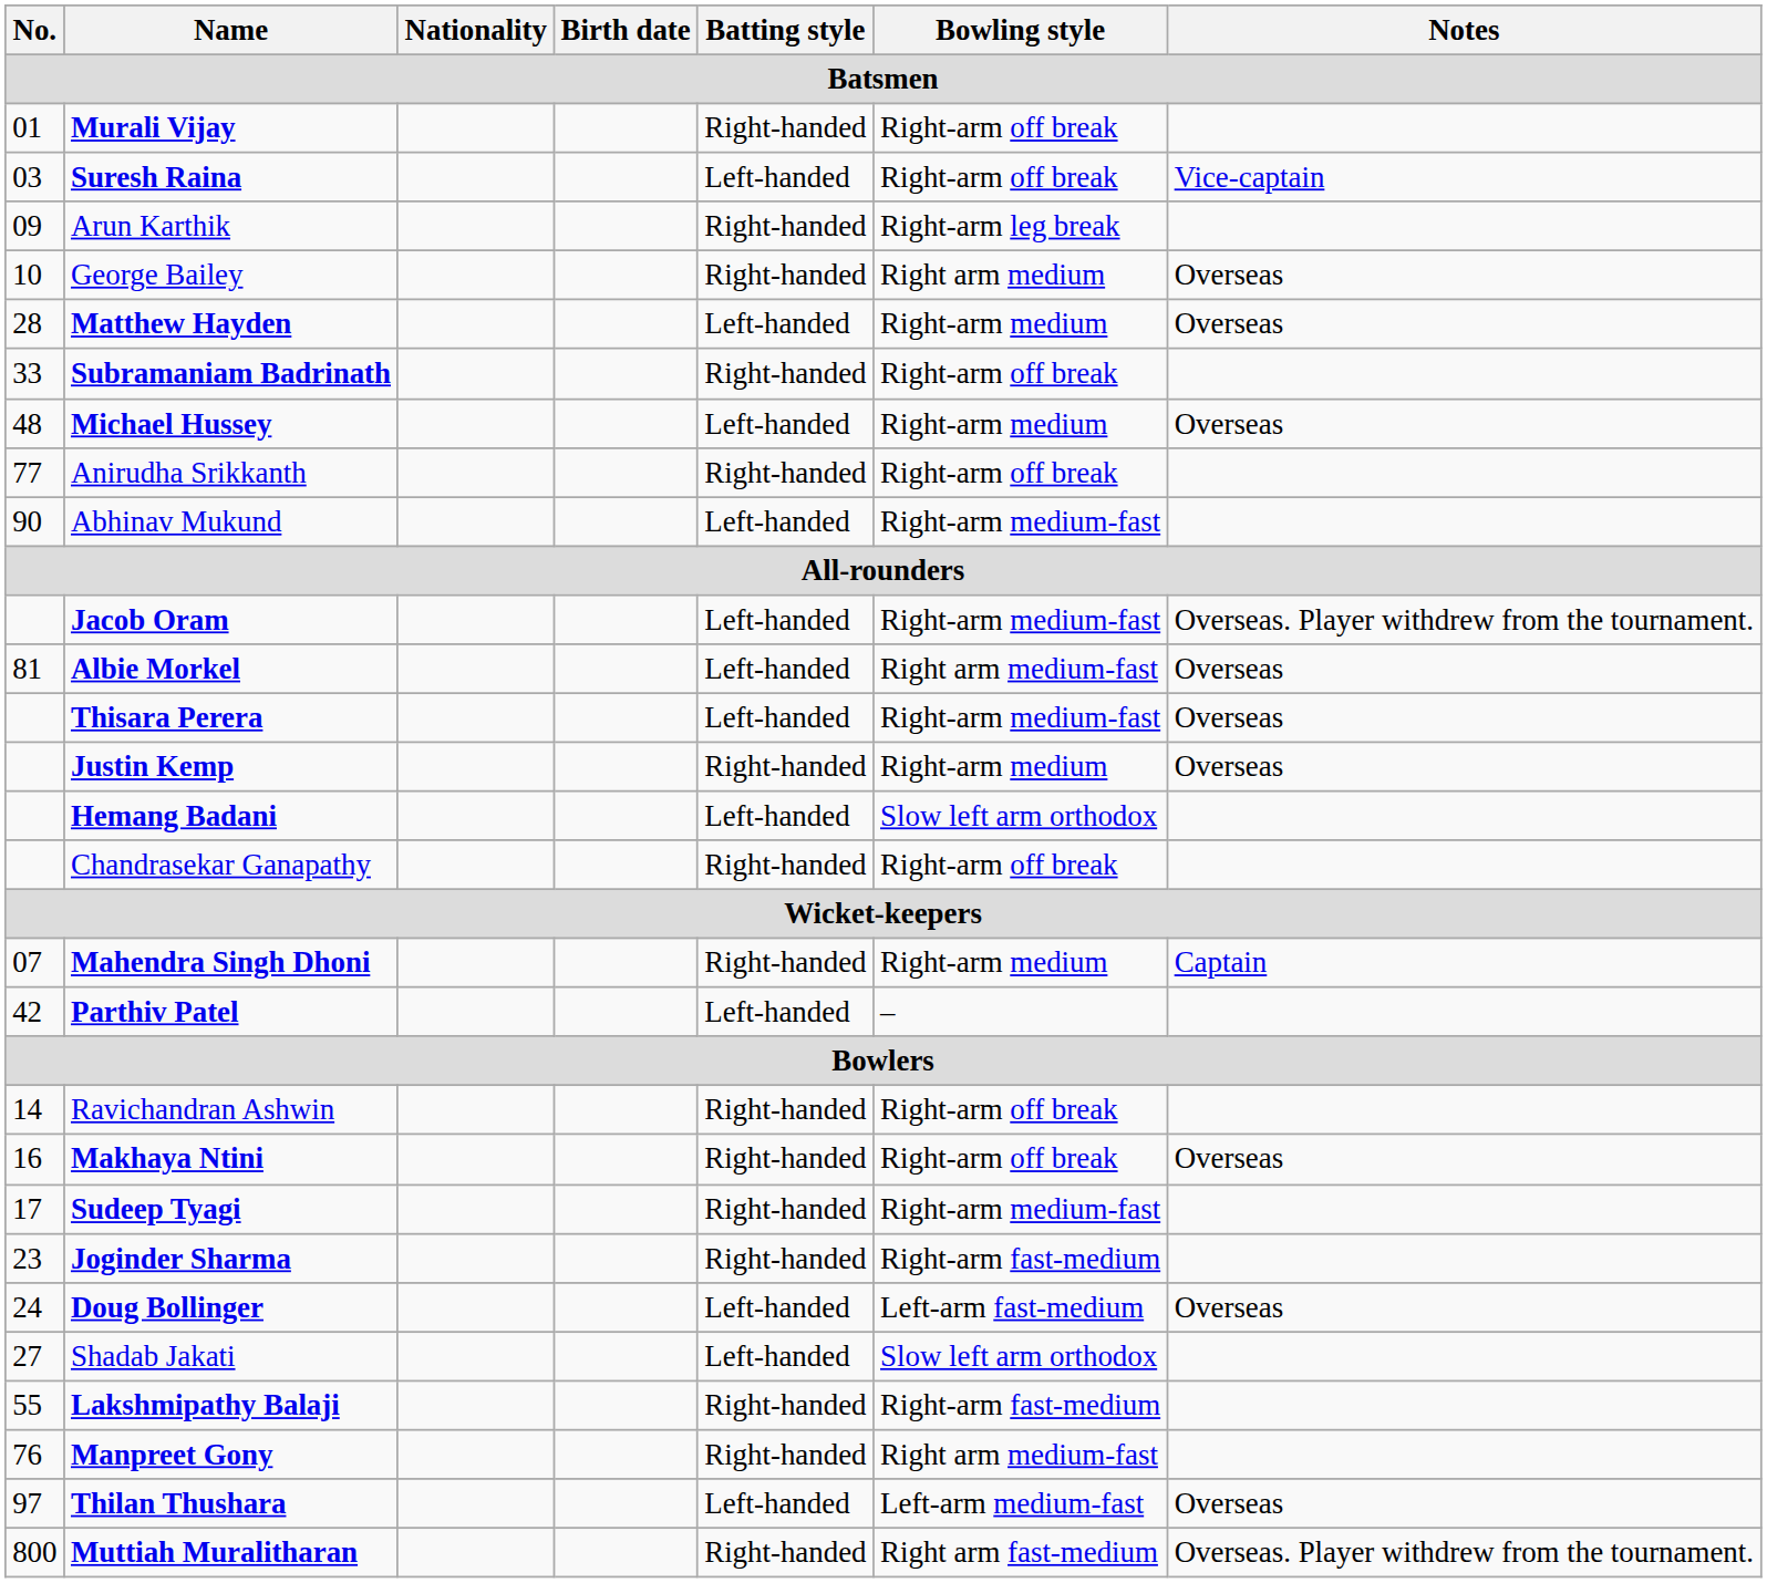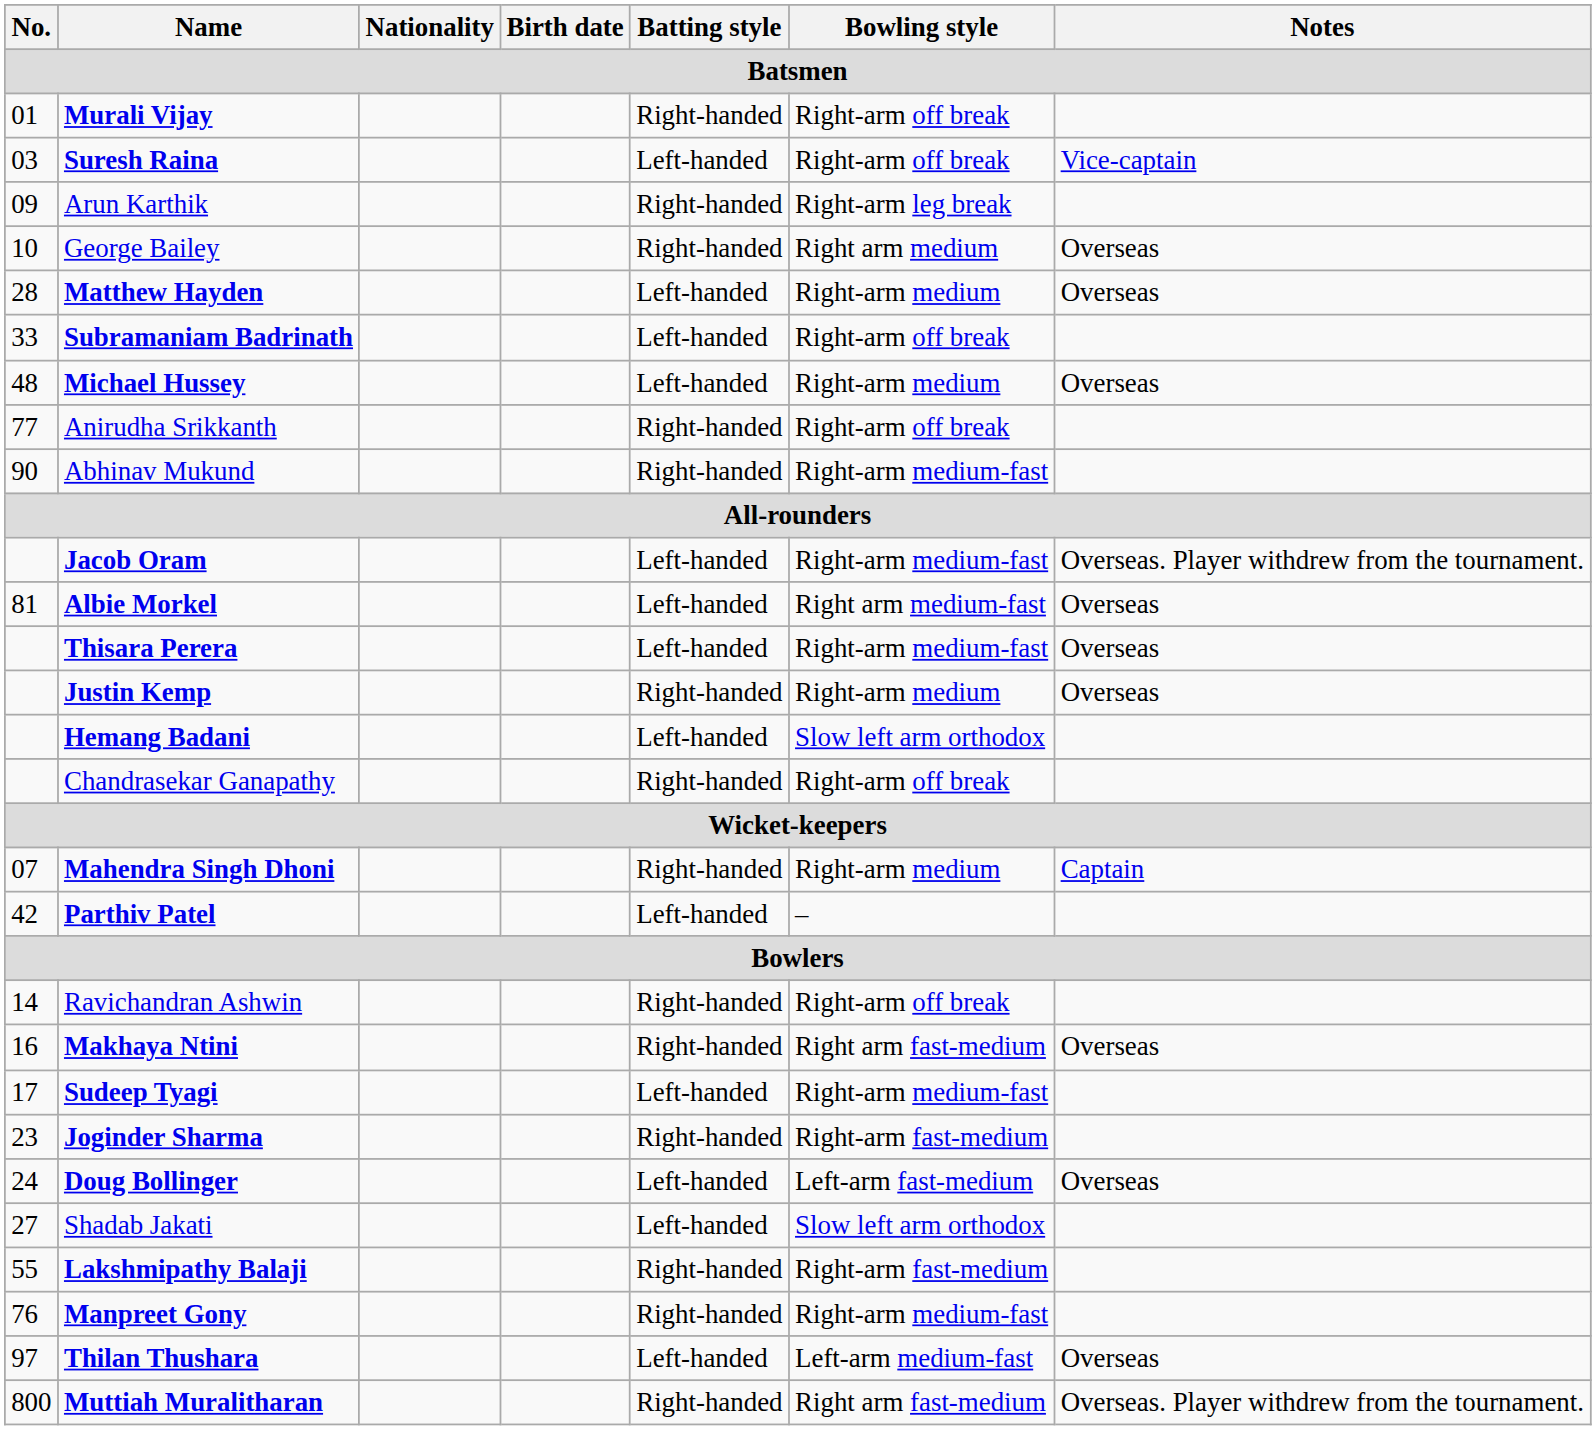Subramaniam Badrinath | Batting style: Right-handed -> Left-handed
Abhinav Mukund | Batting style: Left-handed -> Right-handed
Makhaya Ntini | Bowling style: Right-arm off break -> Right arm fast-medium
Sudeep Tyagi | Batting style: Right-handed -> Left-handed
Manpreet Gony | Bowling style: Right arm medium-fast -> Right-arm medium-fast
